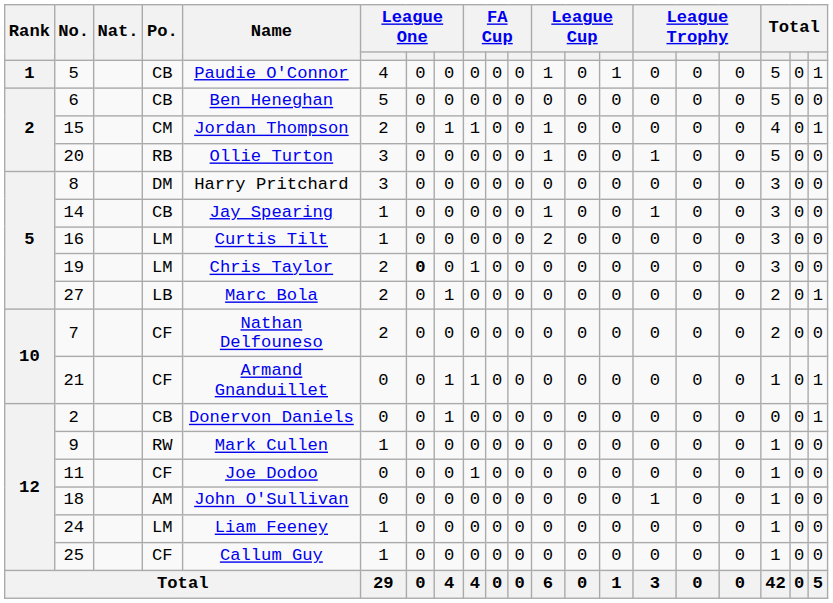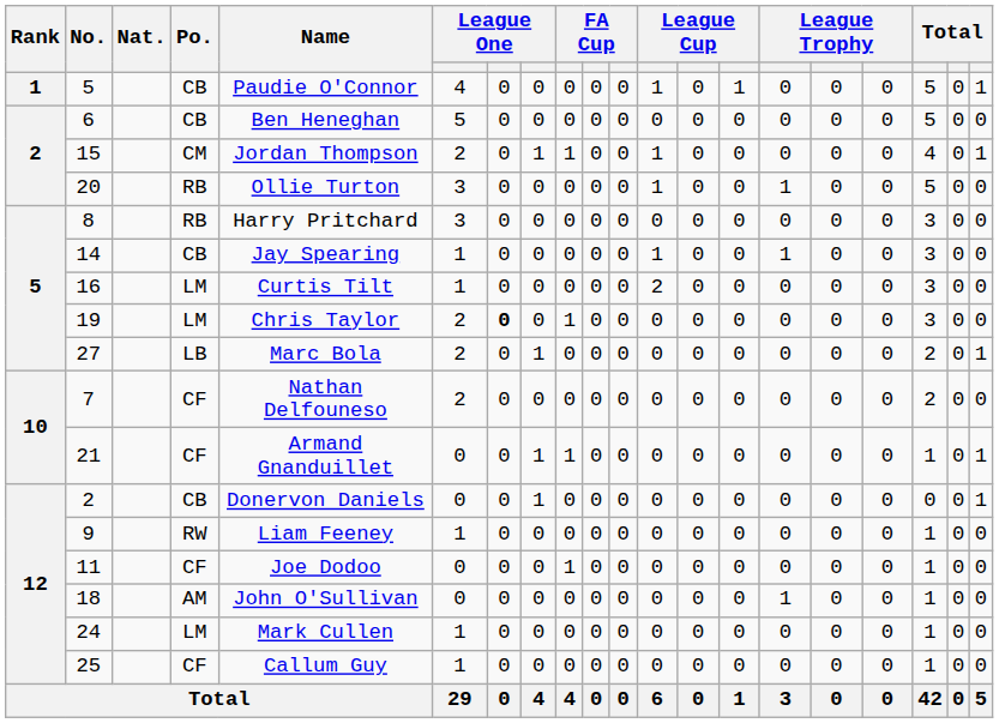8 | Po.: DM -> RB
9 | Name: Mark Cullen -> Liam Feeney
24 | Name: Liam Feeney -> Mark Cullen
